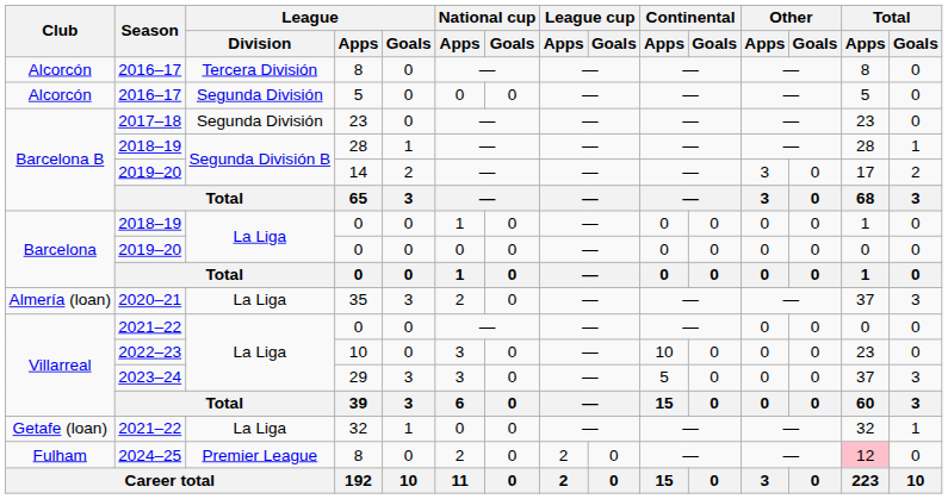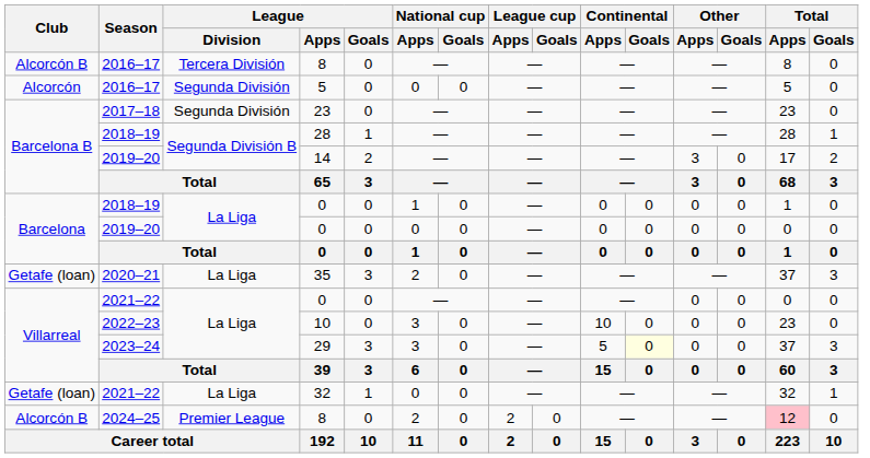2016–17 / 8 | Club: Alcorcón -> Alcorcón B
35 | Club: Almería (loan) -> Getafe (loan)
29 | Continental / Goals: no background -> lightyellow background
2024–25 / 8 | Club: Fulham -> Alcorcón B
